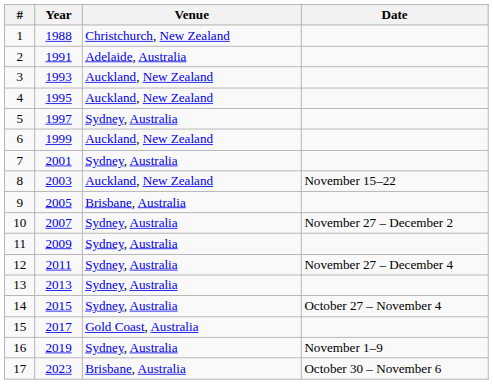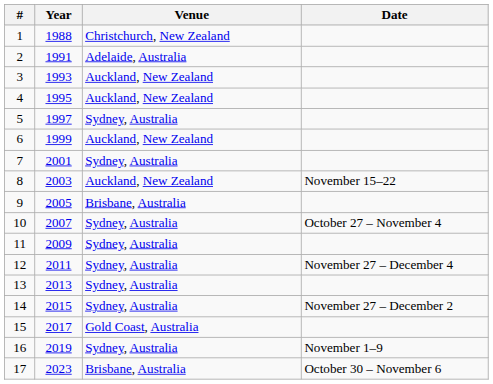10 | Date: November 27 – December 2 -> October 27 – November 4
14 | Date: October 27 – November 4 -> November 27 – December 2
